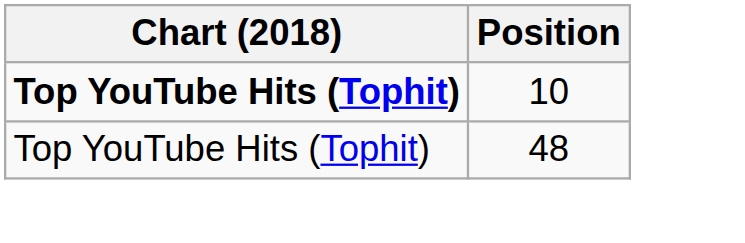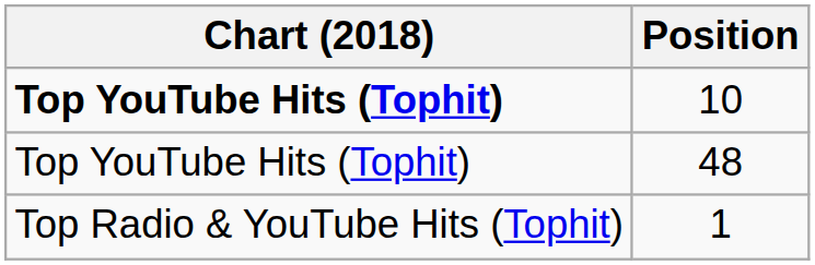+ row: Top Radio & YouTube Hits (Tophit) | 1
